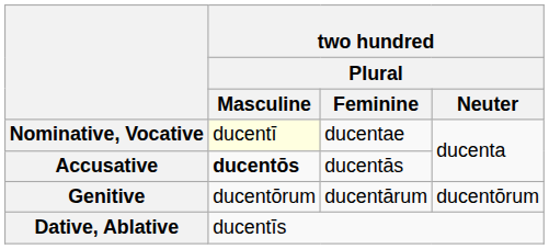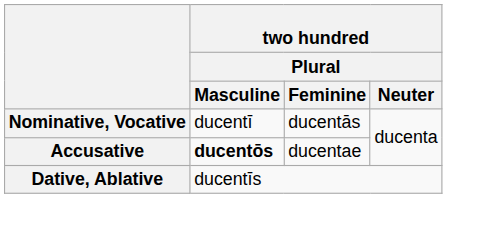Nominative, Vocative | two hundred / Plural / Masculine: lightyellow background -> no background
Nominative, Vocative | two hundred / Plural / Feminine: ducentae -> ducentās
Accusative | two hundred / Plural / Feminine: ducentās -> ducentae
- row: Genitive | ducentōrum | ducentārum | ducentōrum
